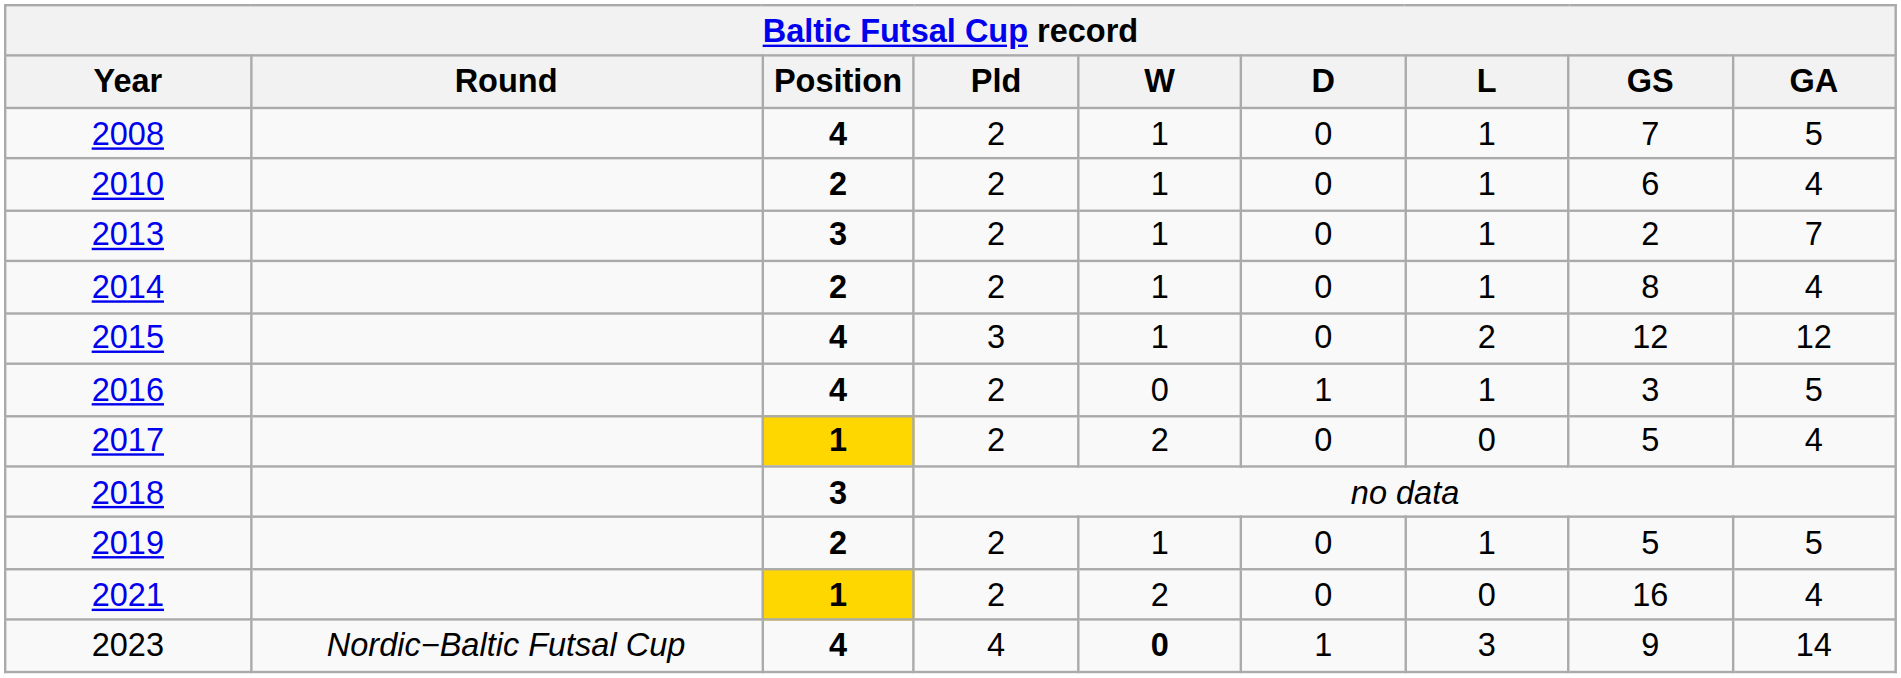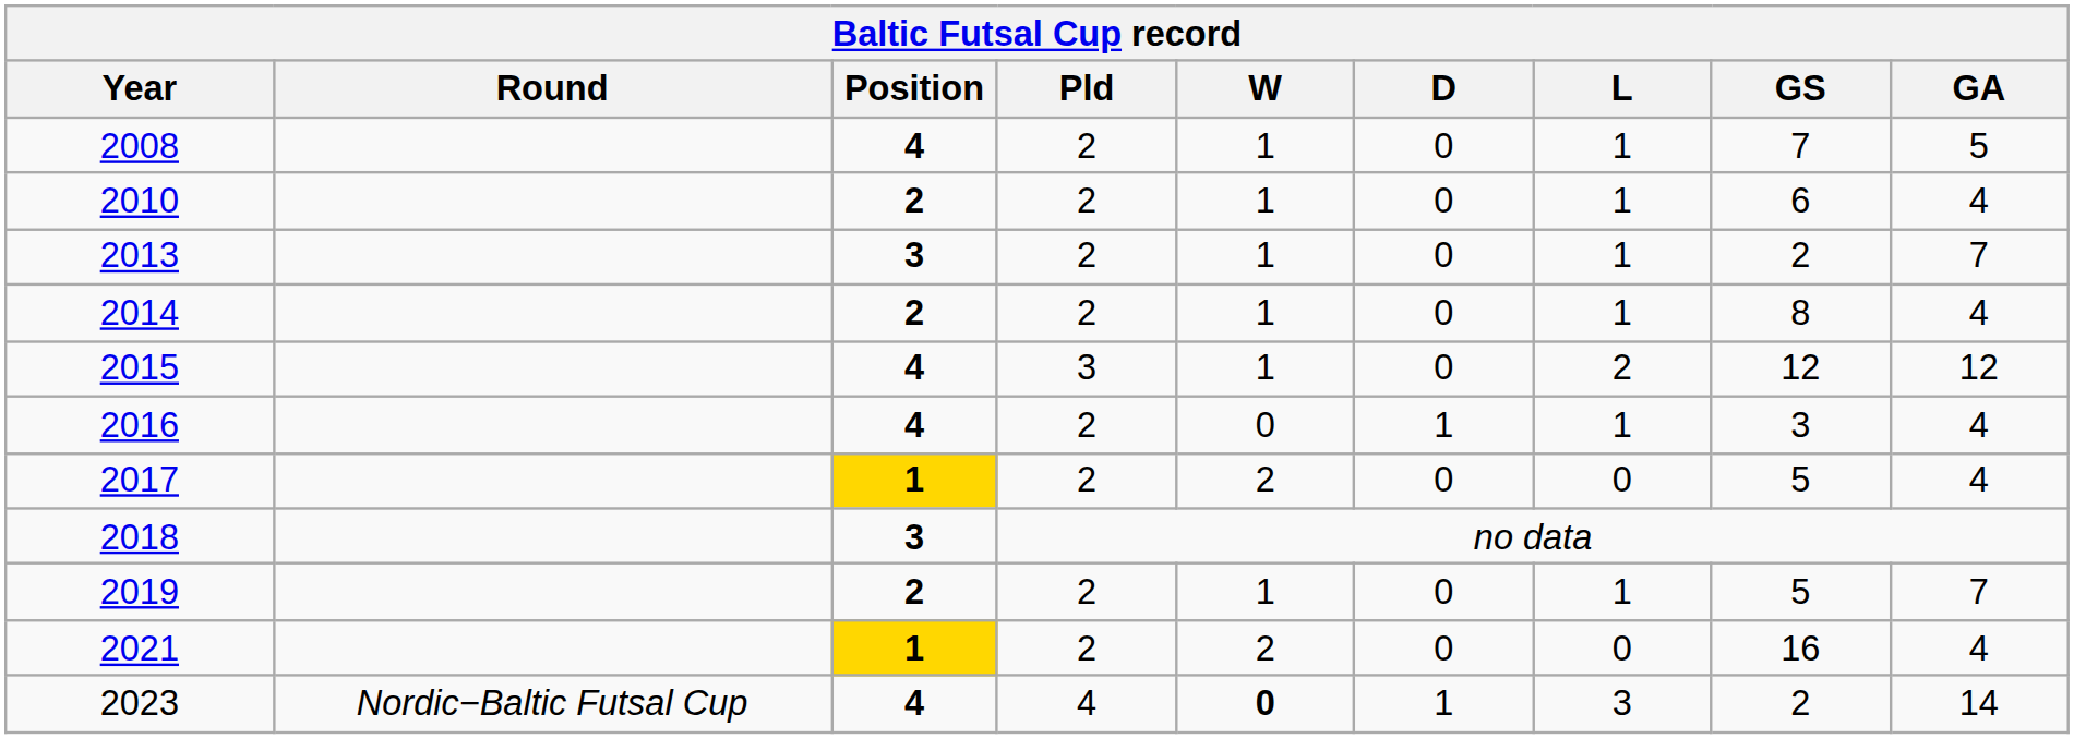2016 | Baltic Futsal Cup record / GA: 5 -> 4
2019 | Baltic Futsal Cup record / GA: 5 -> 7
2023 | Baltic Futsal Cup record / GS: 9 -> 2
